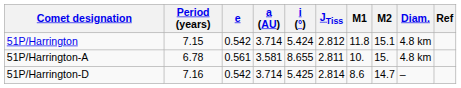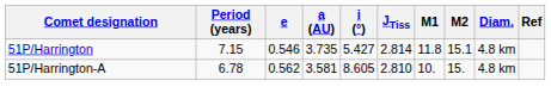51P/Harrington | e: 0.542 -> 0.546
51P/Harrington | a (AU): 3.714 -> 3.735
51P/Harrington | i (°): 5.424 -> 5.427
51P/Harrington | JTiss: 2.812 -> 2.814
51P/Harrington-A | e: 0.561 -> 0.562
51P/Harrington-A | i (°): 8.655 -> 8.605
51P/Harrington-A | JTiss: 2.811 -> 2.810
- row: 51P/Harrington-D | 7.16 | 0.542 | 3.714 | 5.425 | 2.814 | 8.6 | 14.7 | –
